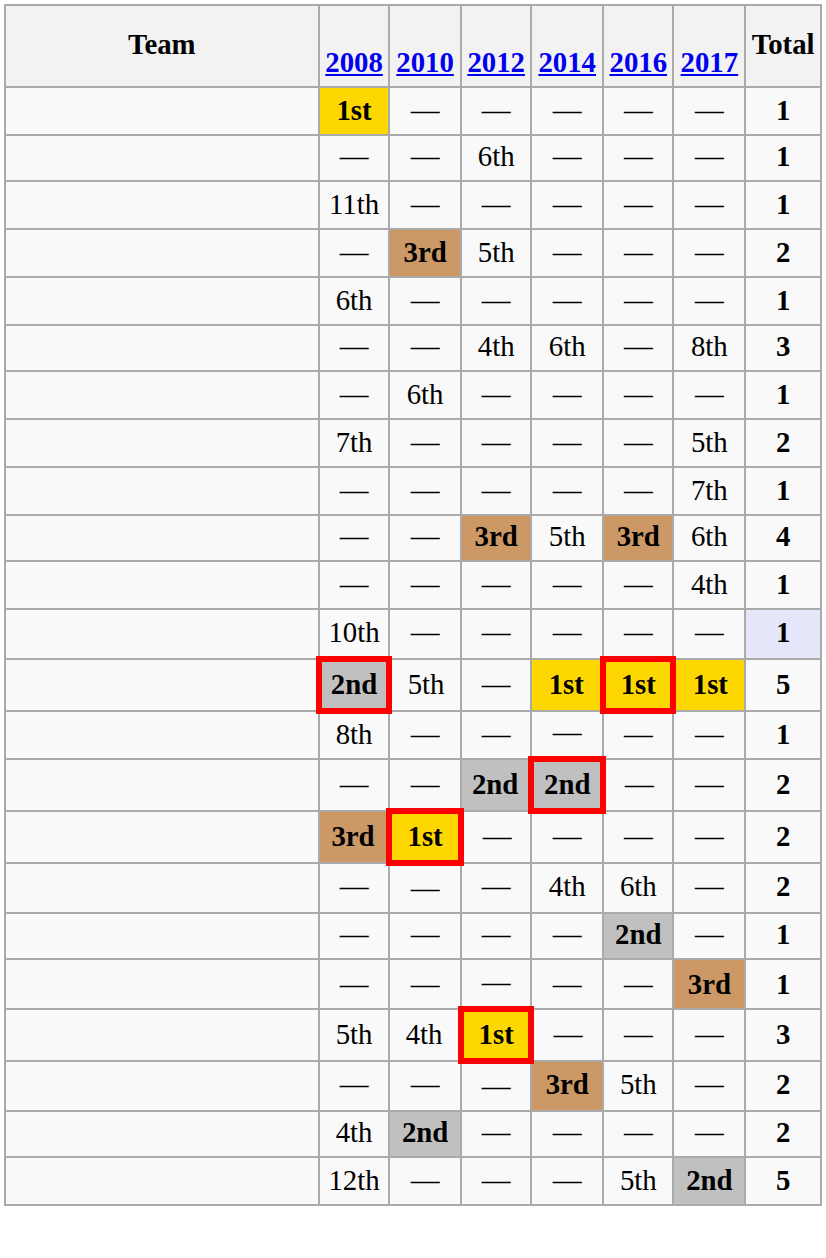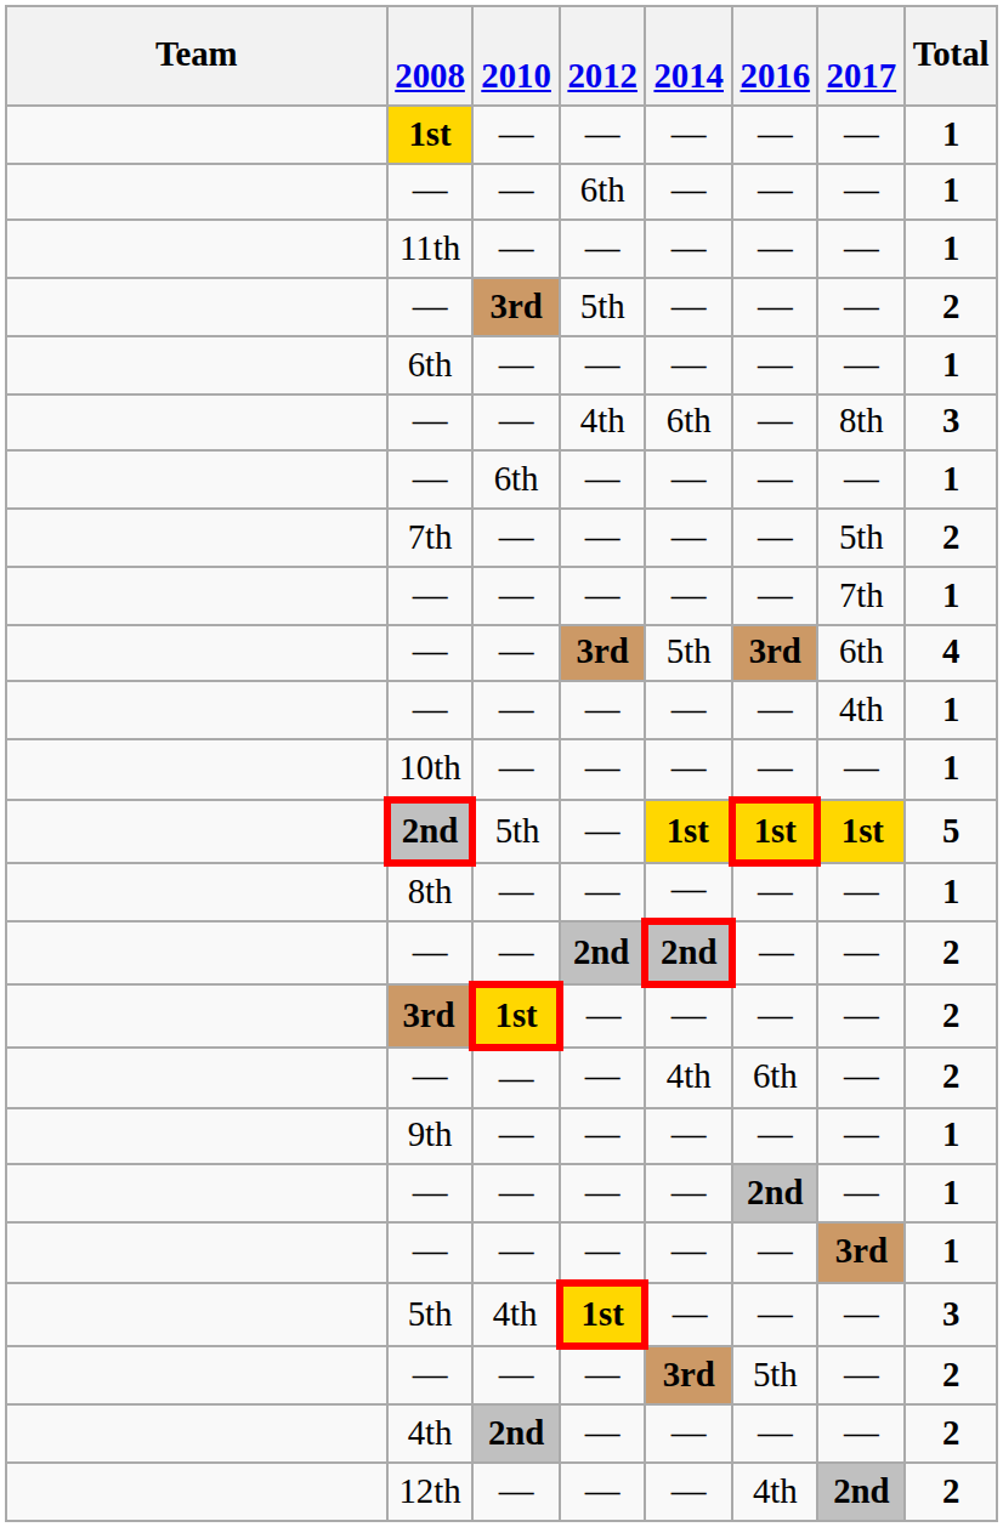10th | Total: lavender background -> no background
+ row: 9th | — | — | — | — | — | 1
12th | 2016: 5th -> 4th
12th | Total: 5 -> 2
